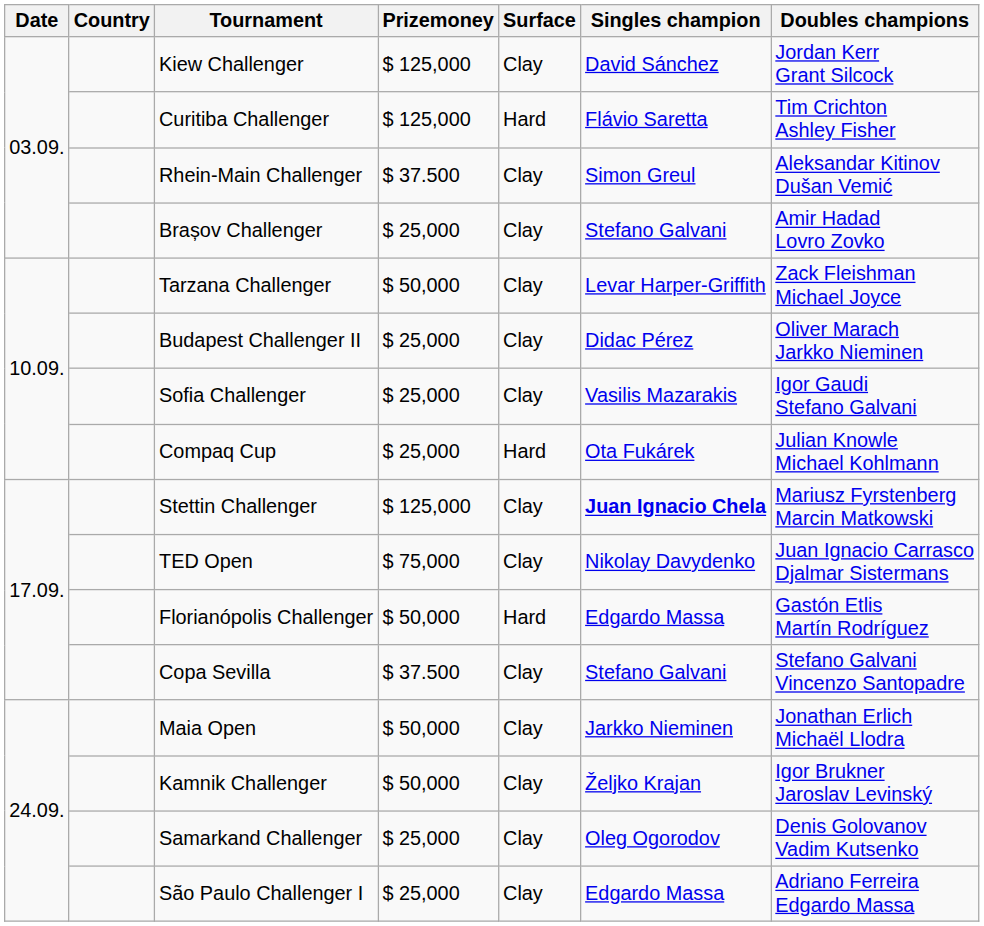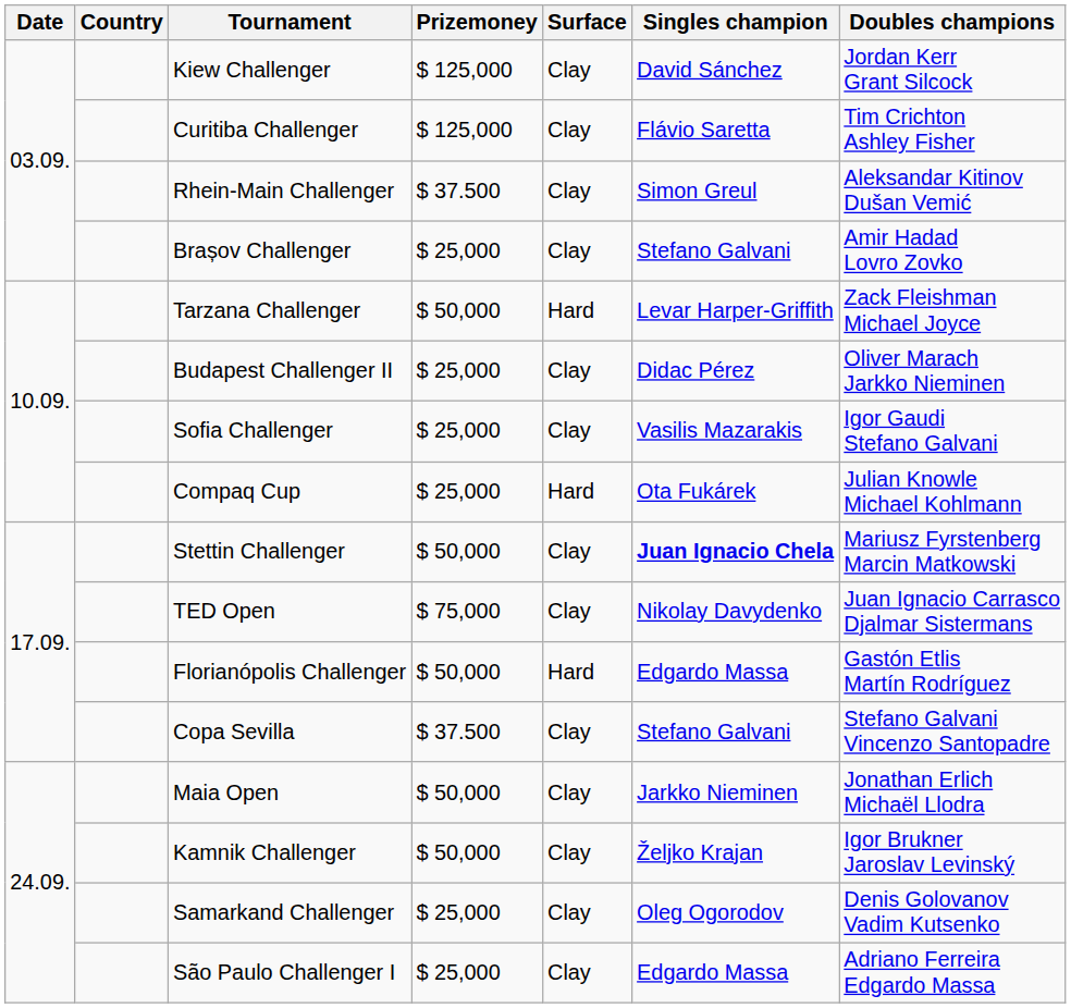Curitiba Challenger | Surface: Hard -> Clay
Tarzana Challenger | Surface: Clay -> Hard
Stettin Challenger | Prizemoney: $ 125,000 -> $ 50,000
